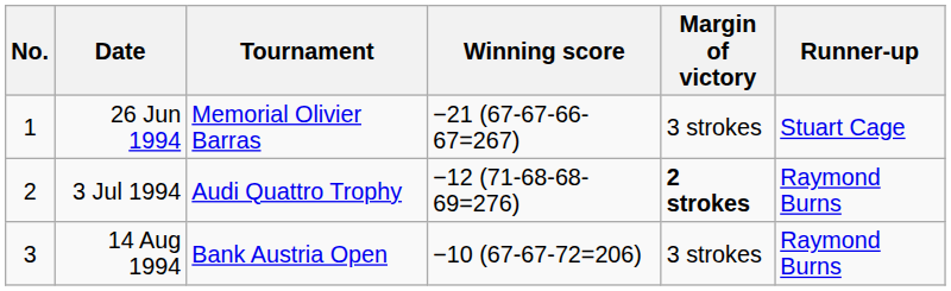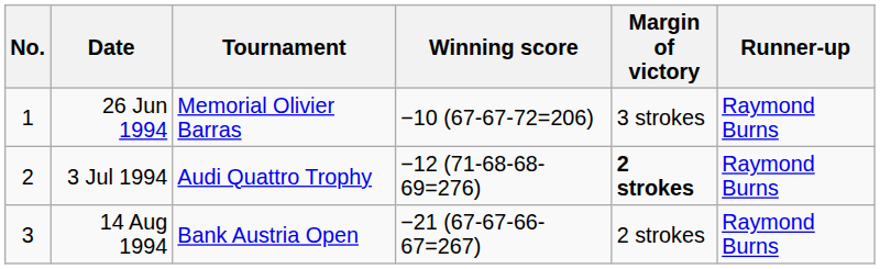26 Jun 1994 | Winning score: −21 (67-67-66-67=267) -> −10 (67-67-72=206)
26 Jun 1994 | Runner-up: Stuart Cage -> Raymond Burns
14 Aug 1994 | Winning score: −10 (67-67-72=206) -> −21 (67-67-66-67=267)
14 Aug 1994 | Margin of victory: 3 strokes -> 2 strokes
